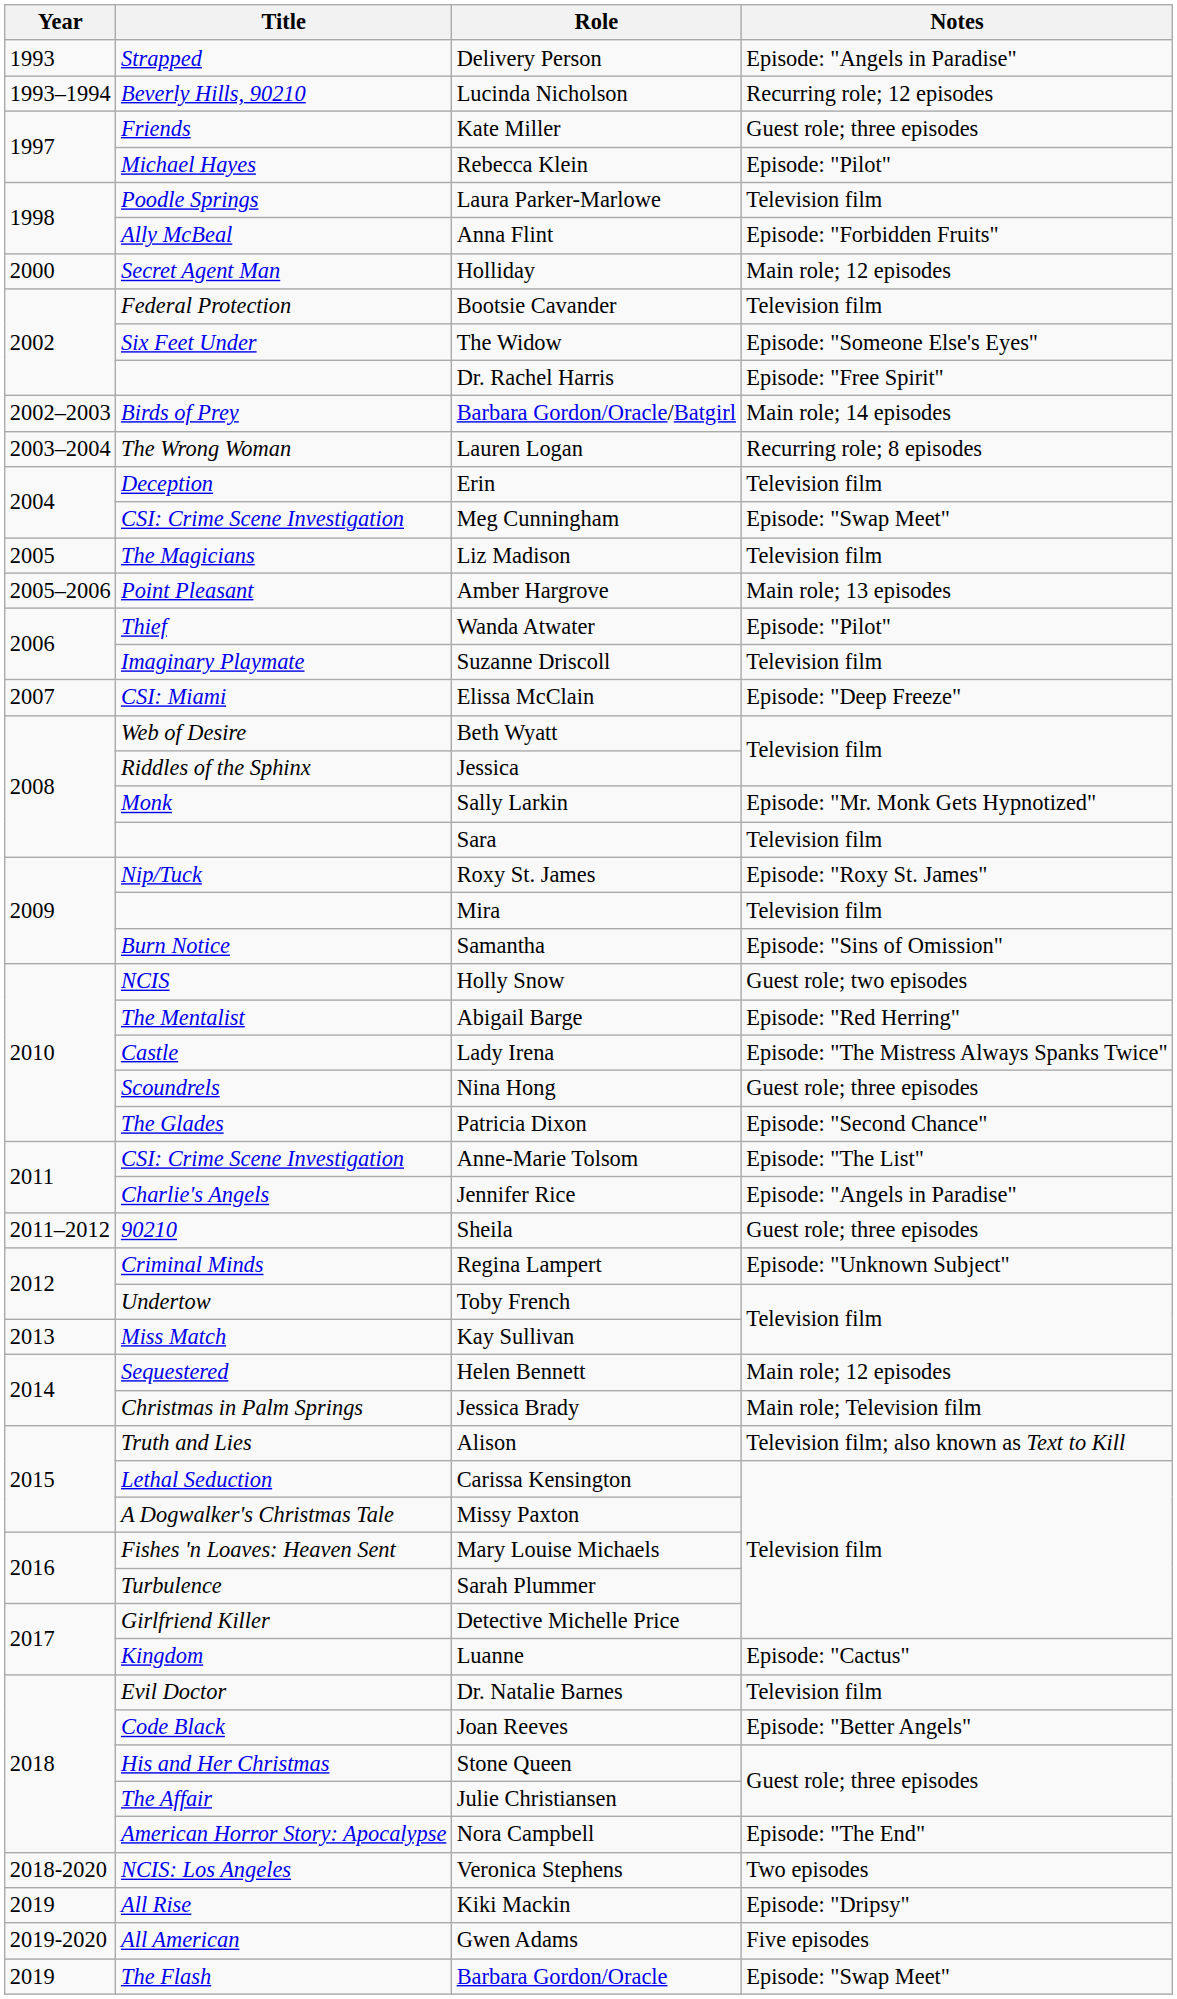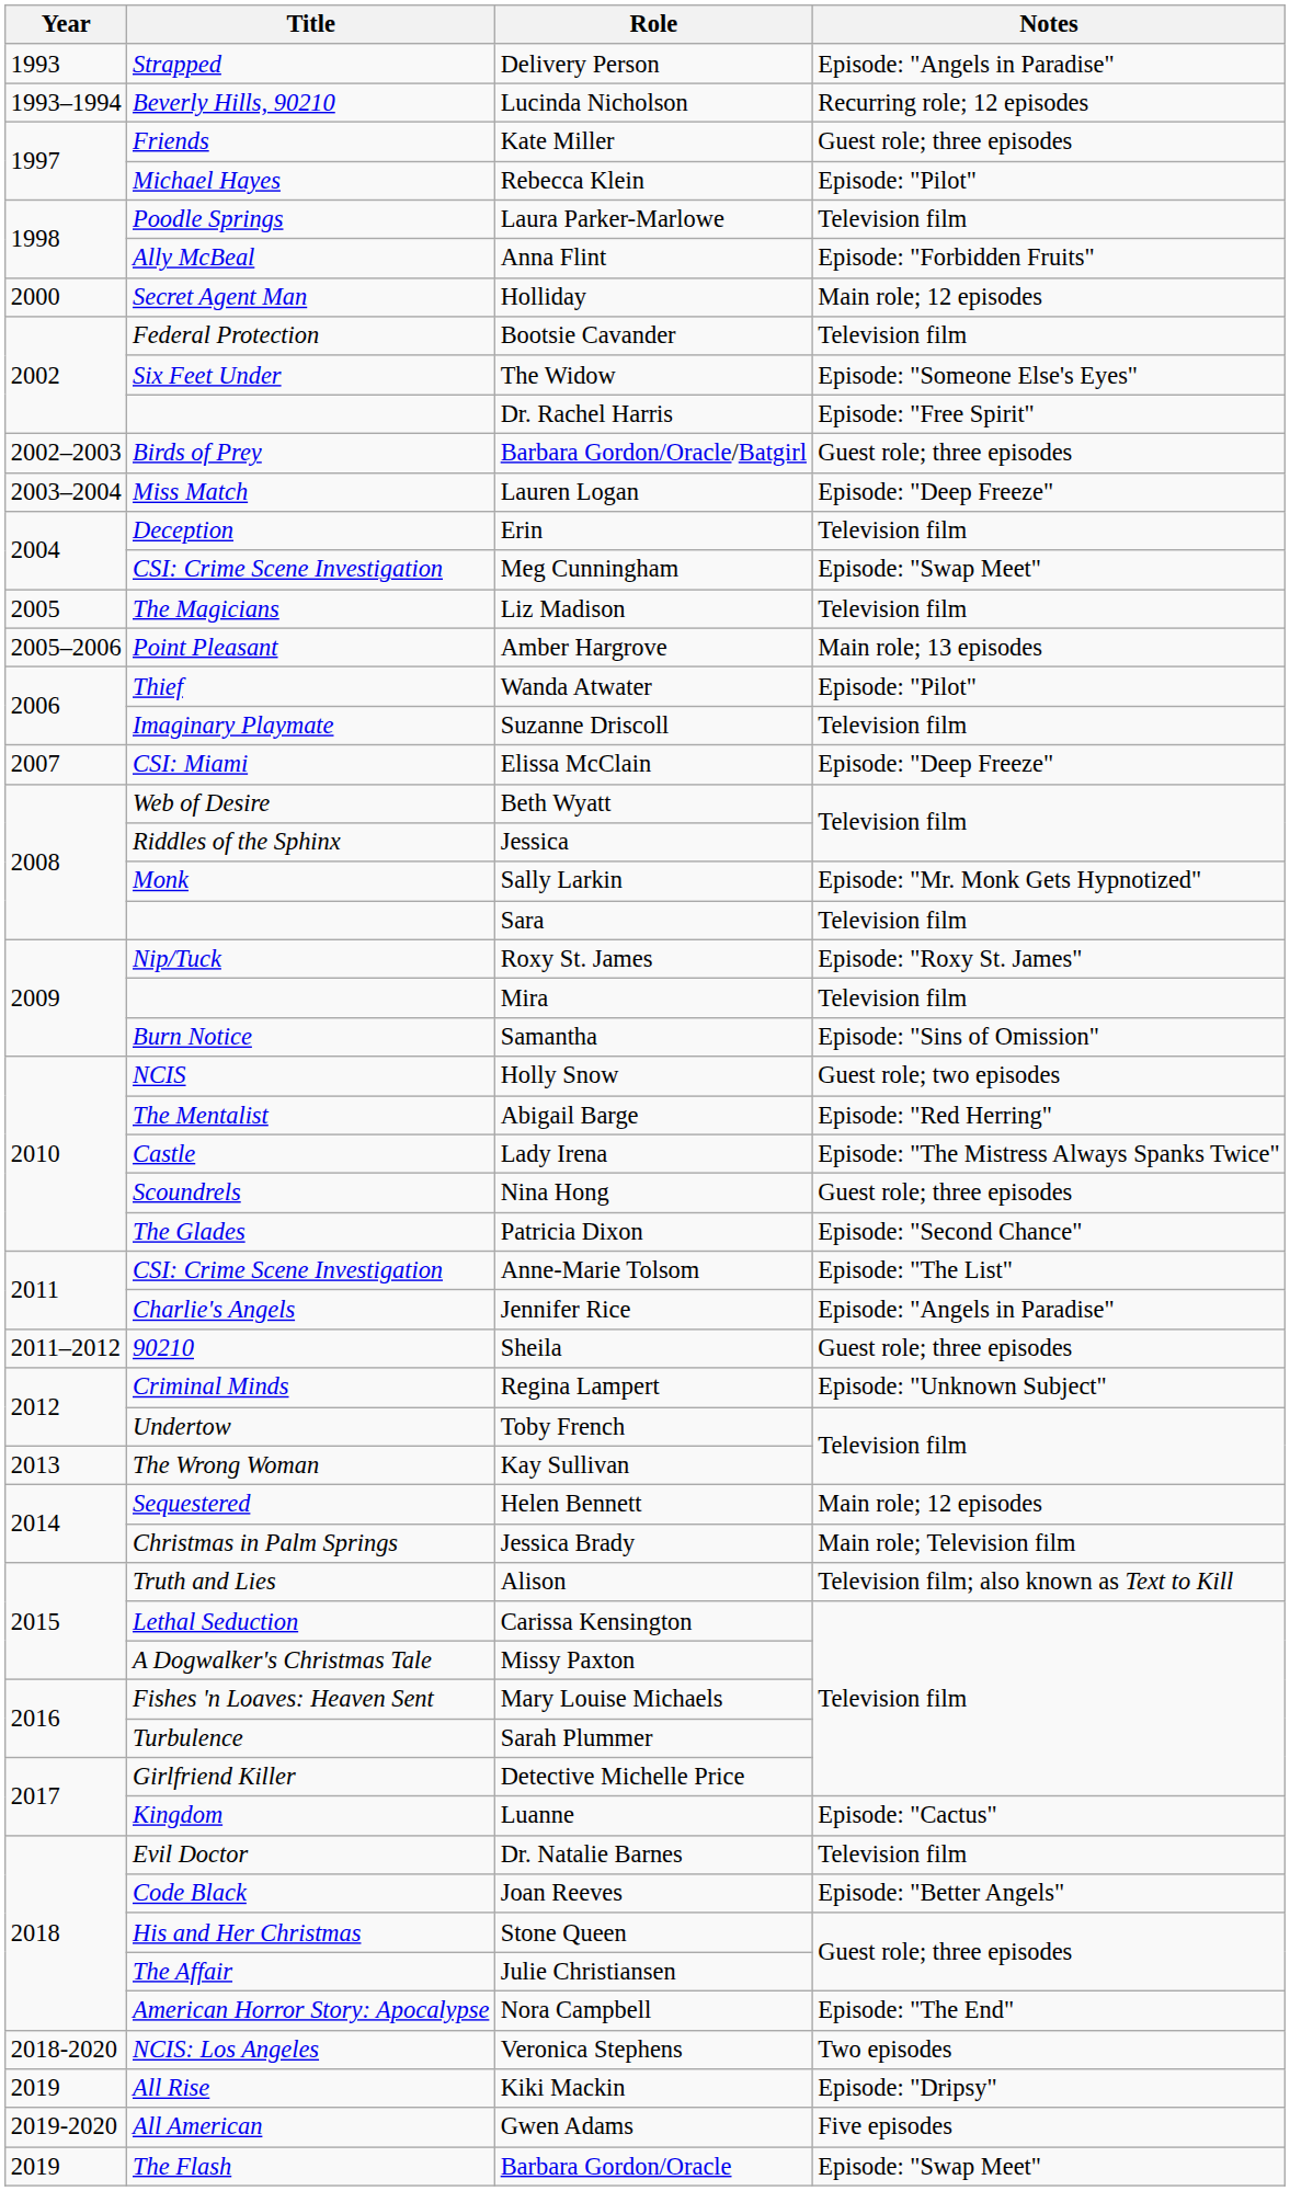Barbara Gordon/Oracle/Batgirl | Notes: Main role; 14 episodes -> Guest role; three episodes
Lauren Logan | Title: The Wrong Woman -> Miss Match
Lauren Logan | Notes: Recurring role; 8 episodes -> Episode: "Deep Freeze"
Kay Sullivan | Title: Miss Match -> The Wrong Woman
